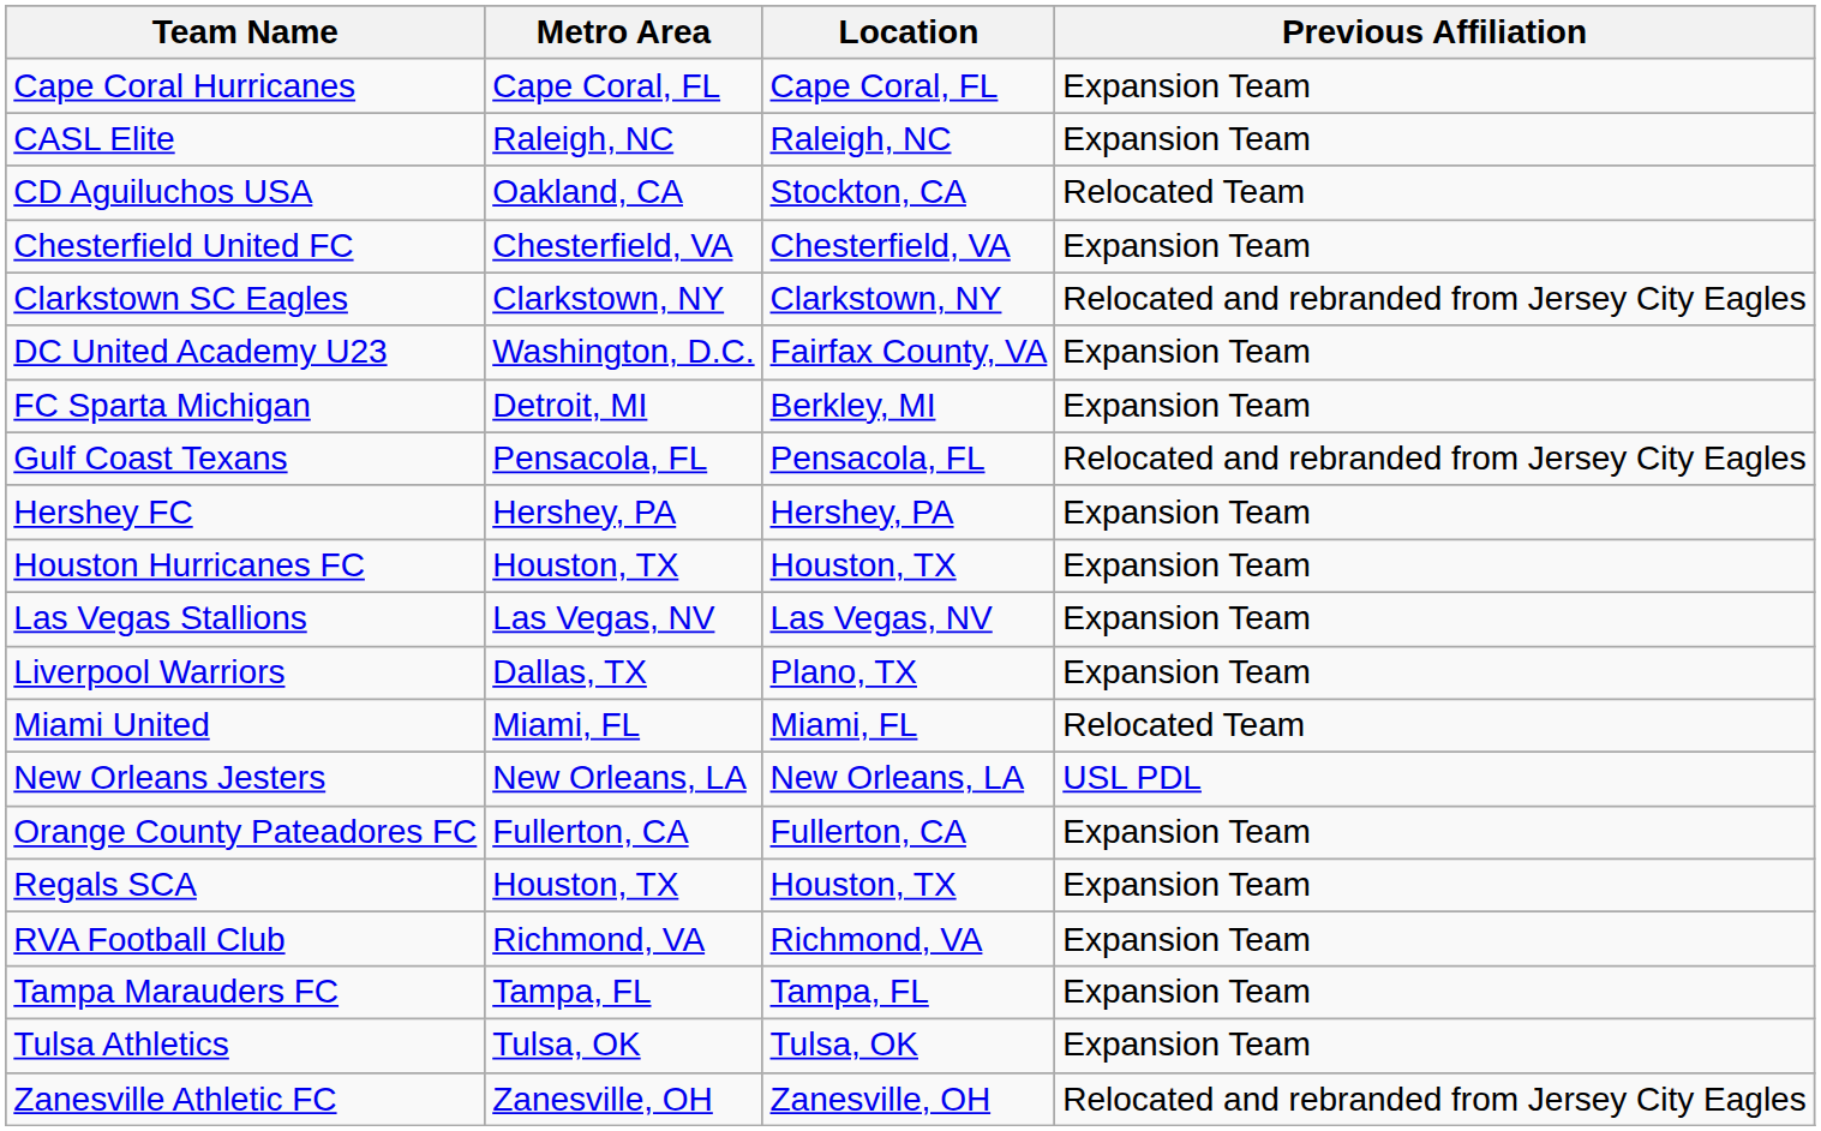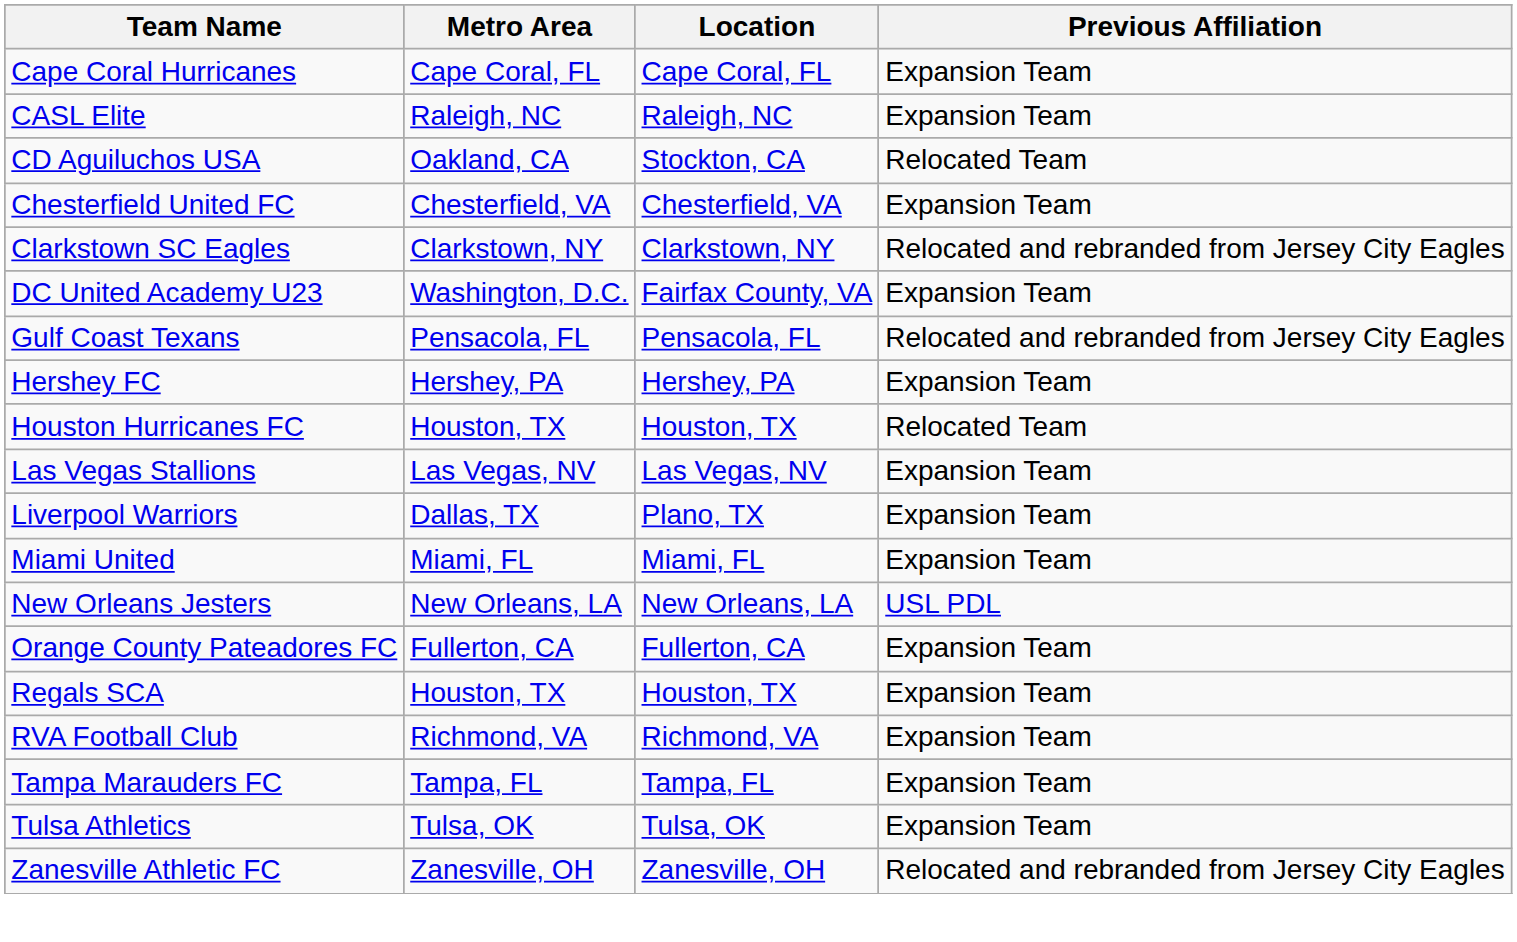- row: FC Sparta Michigan | Detroit, MI | Berkley, MI | Expansion Team
Houston Hurricanes FC | Previous Affiliation: Expansion Team -> Relocated Team
Miami United | Previous Affiliation: Relocated Team -> Expansion Team
